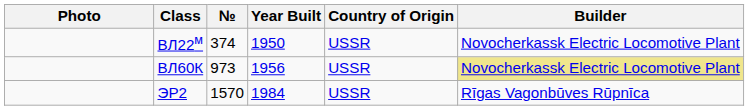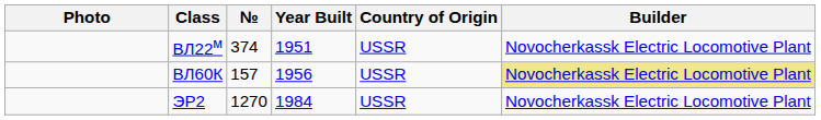ВЛ22м | Year Built: 1950 -> 1951
ВЛ60К | №: 973 -> 157
ЭР2 | №: 1570 -> 1270
ЭР2 | Builder: Rīgas Vagonbūves Rūpnīca -> Novocherkassk Electric Locomotive Plant
